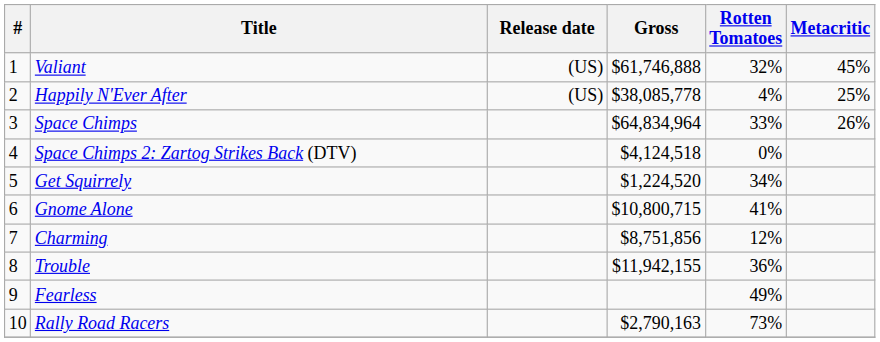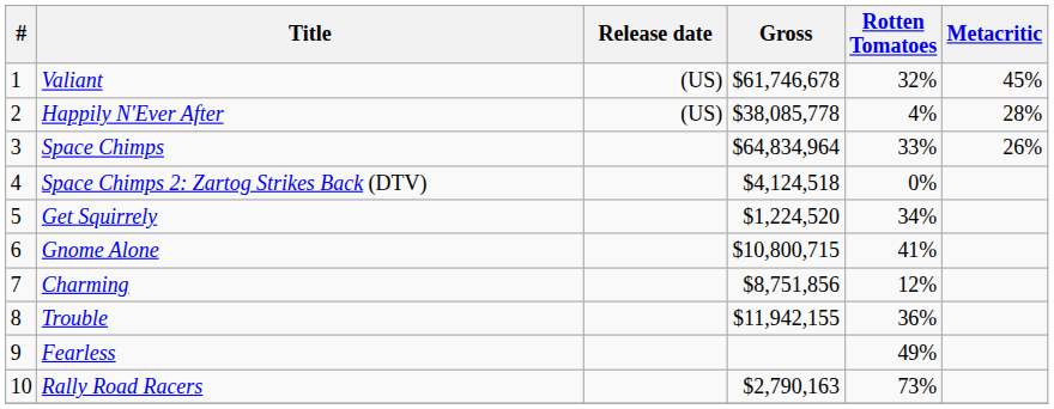Valiant | Gross: $61,746,888 -> $61,746,678
Happily N'Ever After | Metacritic: 25% -> 28%
